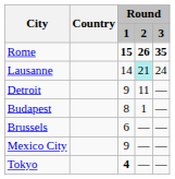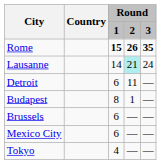Detroit | Round / 1: 9 -> 6
Mexico City | Round / 1: 9 -> 6
Tokyo | Round / 1: bold -> normal
